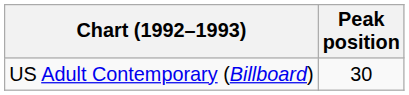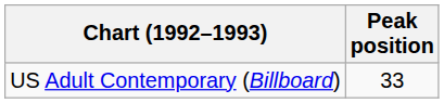US Adult Contemporary (Billboard) | Peak position: 30 -> 33
